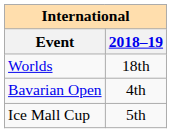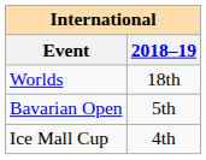Bavarian Open | 2018–19: 4th -> 5th
Ice Mall Cup | 2018–19: 5th -> 4th
